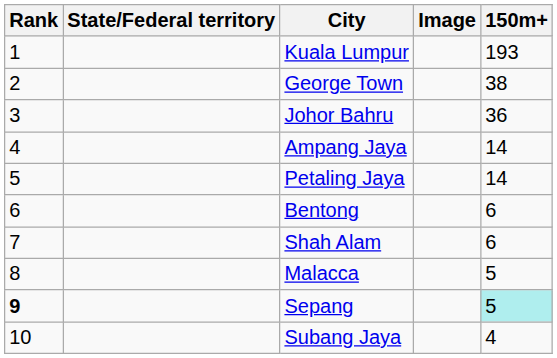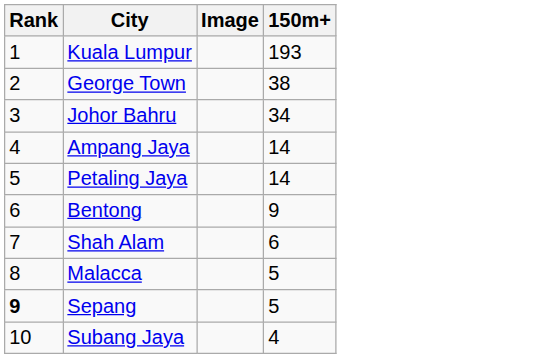- column: State/Federal territory
Johor Bahru | 150m+: 36 -> 34
Bentong | 150m+: 6 -> 9
Sepang | 150m+: paleturquoise background -> no background
